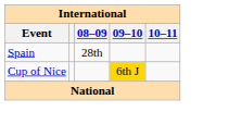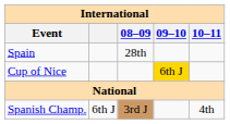+ row: Spanish Champ. | 6th J | 3rd J | 4th
